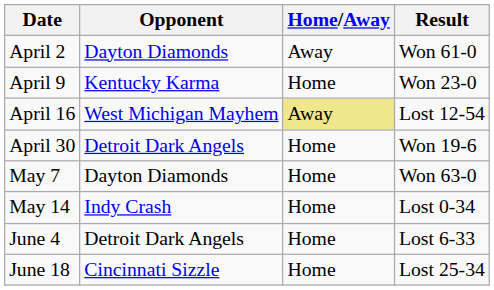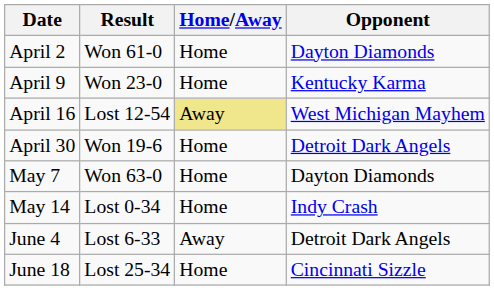columns swapped: Opponent <-> Result
April 2 | Home/Away: Away -> Home
June 4 | Home/Away: Home -> Away
